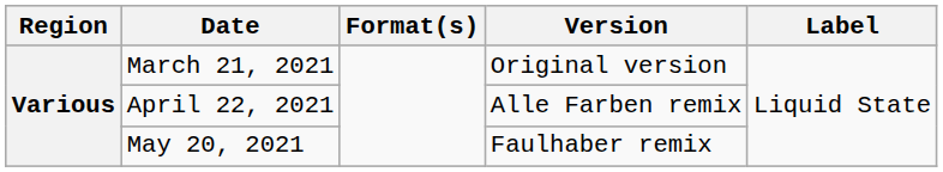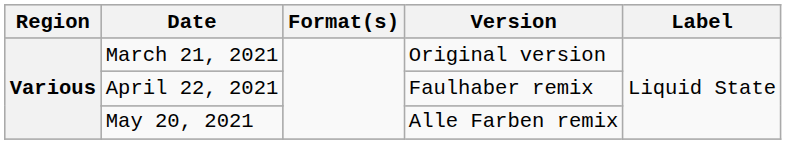April 22, 2021 | Version: Alle Farben remix -> Faulhaber remix
May 20, 2021 | Version: Faulhaber remix -> Alle Farben remix
